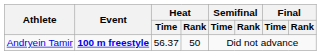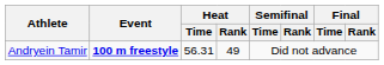Andryein Tamir | Heat / Time: 56.37 -> 56.31
Andryein Tamir | Heat / Rank: 50 -> 49
